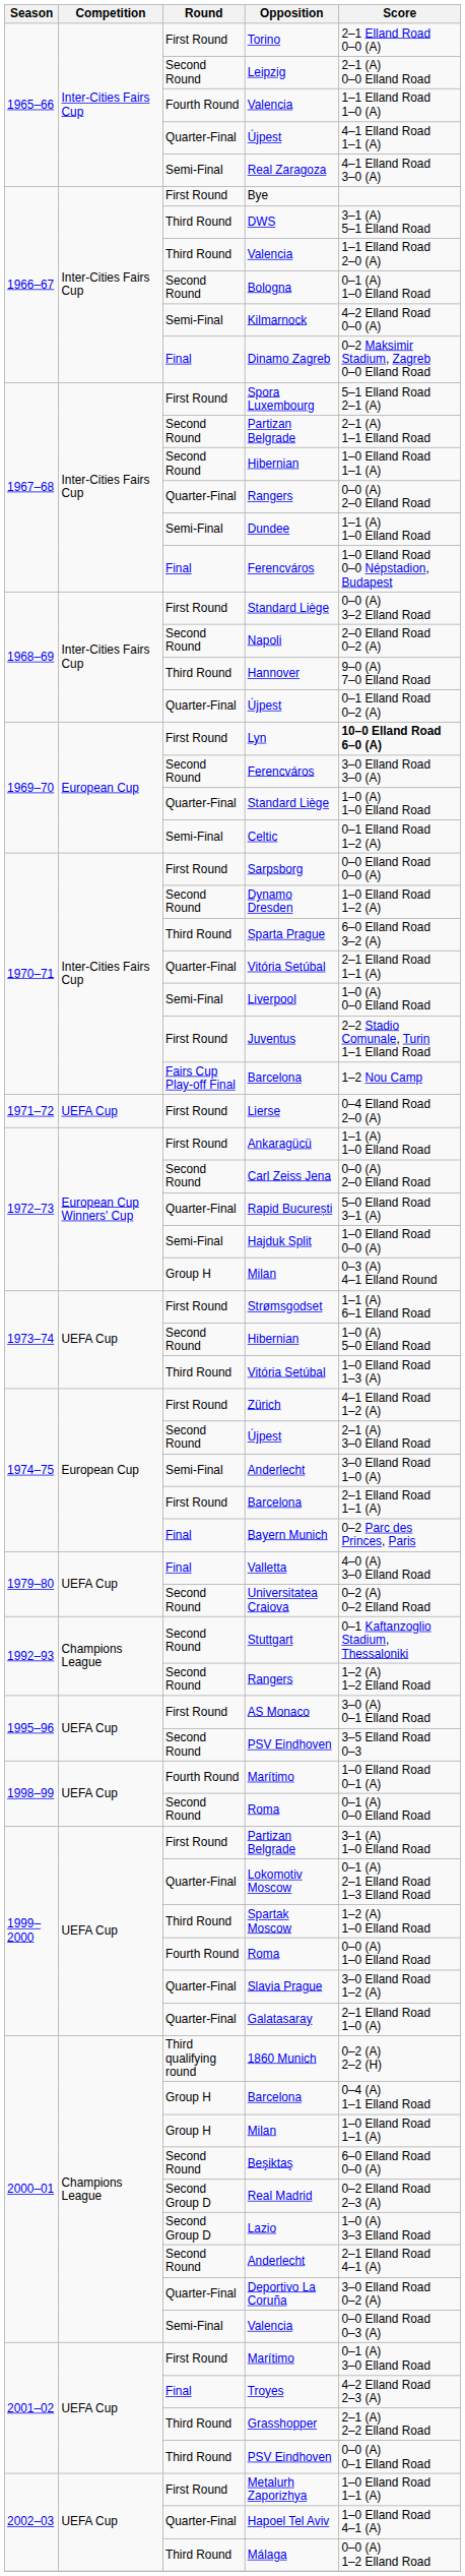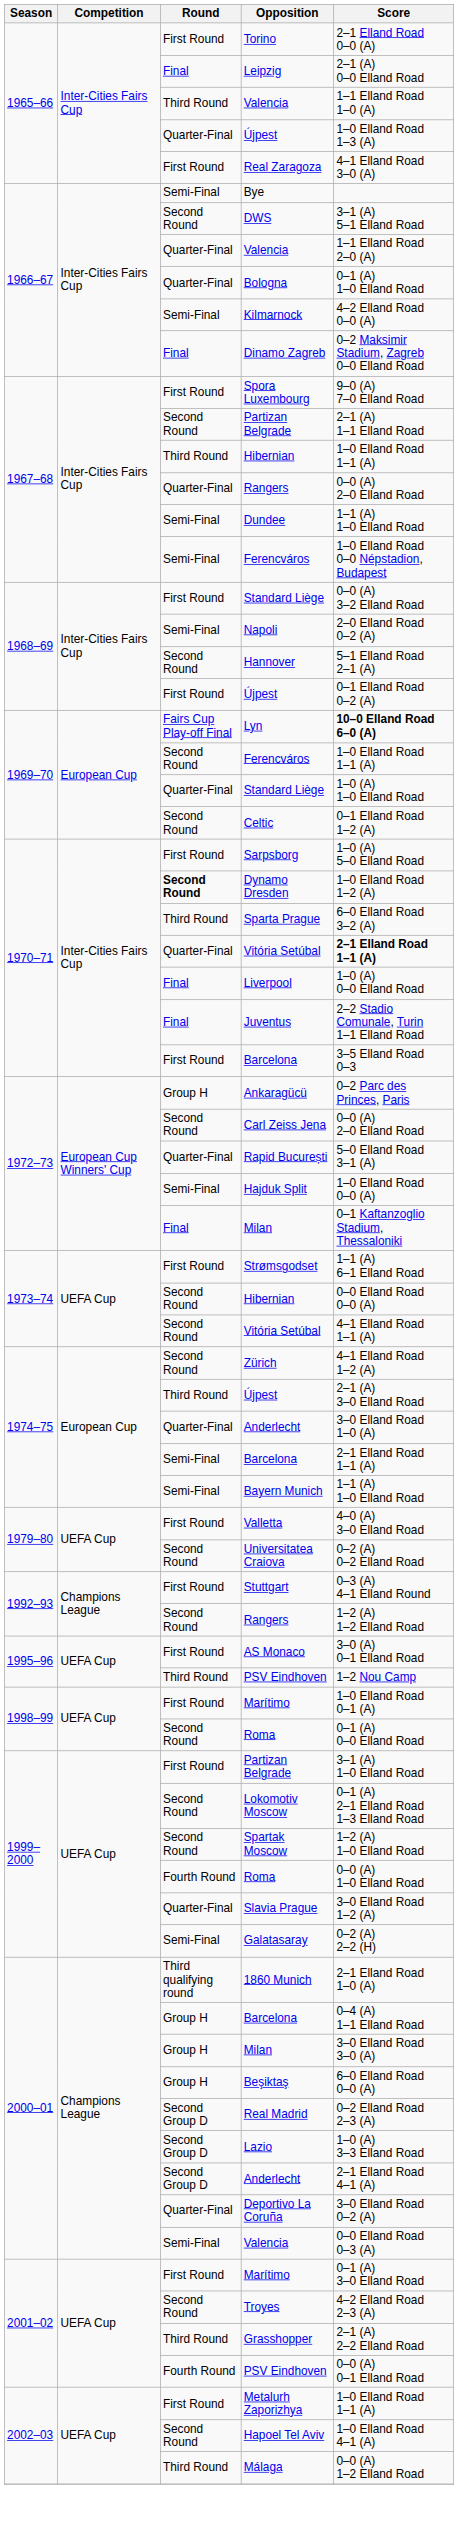Leipzig | Round: Second Round -> Final
1965–66 / Valencia | Round: Fourth Round -> Third Round
1965–66 / Újpest | Score: 4–1 Elland Road 1–1 (A) -> 1–0 Elland Road 1–3 (A)
Real Zaragoza | Round: Semi-Final -> First Round
Bye | Round: First Round -> Semi-Final
DWS | Round: Third Round -> Second Round
1966–67 / Valencia | Round: Third Round -> Quarter-Final
Bologna | Round: Second Round -> Quarter-Final
Spora Luxembourg | Score: 5–1 Elland Road 2–1 (A) -> 9–0 (A) 7–0 Elland Road
1967–68 / Hibernian | Round: Second Round -> Third Round
1967–68 / Ferencváros | Round: Final -> Semi-Final
Napoli | Round: Second Round -> Semi-Final
Hannover | Round: Third Round -> Second Round
Hannover | Score: 9–0 (A) 7–0 Elland Road -> 5–1 Elland Road 2–1 (A)
1968–69 / Újpest | Round: Quarter-Final -> First Round
Lyn | Round: First Round -> Fairs Cup Play-off Final
1969–70 / Ferencváros | Score: 3–0 Elland Road 3–0 (A) -> 1–0 Elland Road 1–1 (A)
Celtic | Round: Semi-Final -> Second Round
Sarpsborg | Score: 0–0 Elland Road 0–0 (A) -> 1–0 (A) 5–0 Elland Road
Dynamo Dresden | Round: normal -> bold
1970–71 / Vitória Setúbal | Score: normal -> bold
Liverpool | Round: Semi-Final -> Final
Juventus | Round: First Round -> Final
1970–71 / Barcelona | Round: Fairs Cup Play-off Final -> First Round
1970–71 / Barcelona | Score: 1–2 Nou Camp -> 3–5 Elland Road 0–3
- row: 1971–72 | UEFA Cup | First Round | Lierse | 0–4 Elland Road 2–0 (A)
Ankaragücü | Round: First Round -> Group H
Ankaragücü | Score: 1–1 (A) 1–0 Elland Road -> 0–2 Parc des Princes, Paris
1972–73 / Milan | Round: Group H -> Final
1972–73 / Milan | Score: 0–3 (A) 4–1 Elland Round -> 0–1 Kaftanzoglio Stadium, Thessaloniki
1973–74 / Hibernian | Score: 1–0 (A) 5–0 Elland Road -> 0–0 Elland Road 0–0 (A)
1973–74 / Vitória Setúbal | Round: Third Round -> Second Round
1973–74 / Vitória Setúbal | Score: 1–0 Elland Road 1–3 (A) -> 4–1 Elland Road 1–1 (A)
Zürich | Round: First Round -> Second Round
1974–75 / Újpest | Round: Second Round -> Third Round
1974–75 / Anderlecht | Round: Semi-Final -> Quarter-Final
1974–75 / Barcelona | Round: First Round -> Semi-Final
Bayern Munich | Round: Final -> Semi-Final
Bayern Munich | Score: 0–2 Parc des Princes, Paris -> 1–1 (A) 1–0 Elland Road
Valletta | Round: Final -> First Round
Stuttgart | Round: Second Round -> First Round
Stuttgart | Score: 0–1 Kaftanzoglio Stadium, Thessaloniki -> 0–3 (A) 4–1 Elland Round
1995–96 / PSV Eindhoven | Round: Second Round -> Third Round
1995–96 / PSV Eindhoven | Score: 3–5 Elland Road 0–3 -> 1–2 Nou Camp
1998–99 / Marítimo | Round: Fourth Round -> First Round
Lokomotiv Moscow | Round: Quarter-Final -> Second Round
Spartak Moscow | Round: Third Round -> Second Round
Galatasaray | Round: Quarter-Final -> Semi-Final
Galatasaray | Score: 2–1 Elland Road 1–0 (A) -> 0–2 (A) 2–2 (H)
1860 Munich | Score: 0–2 (A) 2–2 (H) -> 2–1 Elland Road 1–0 (A)
2000–01 / Milan | Score: 1–0 Elland Road 1–1 (A) -> 3–0 Elland Road 3–0 (A)
Beşiktaş | Round: Second Round -> Group H
2000–01 / Anderlecht | Round: Second Round -> Second Group D
Troyes | Round: Final -> Second Round
2001–02 / PSV Eindhoven | Round: Third Round -> Fourth Round
Hapoel Tel Aviv | Round: Quarter-Final -> Second Round
